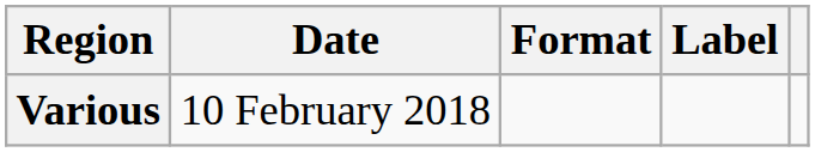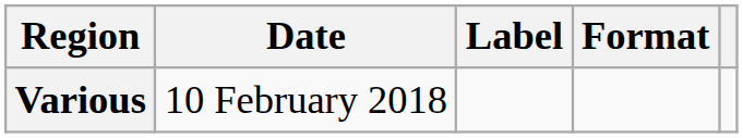columns swapped: Format <-> Label
